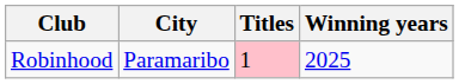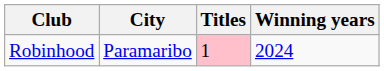Robinhood | Winning years: 2025 -> 2024
